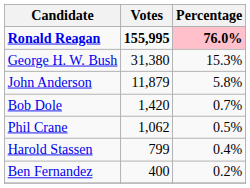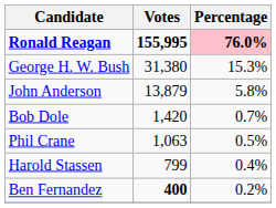John Anderson | Votes: 11,879 -> 13,879
Phil Crane | Votes: 1,062 -> 1,063
Ben Fernandez | Votes: normal -> bold
